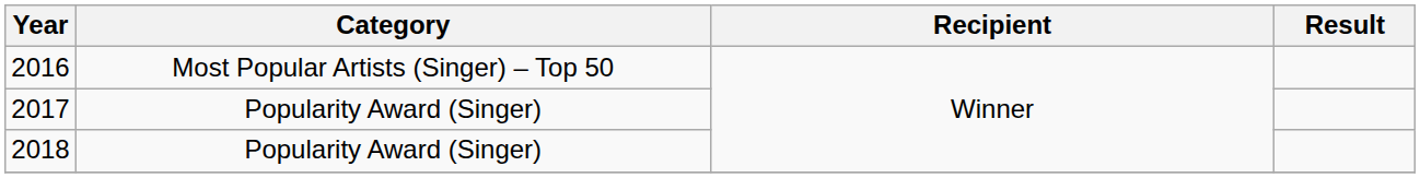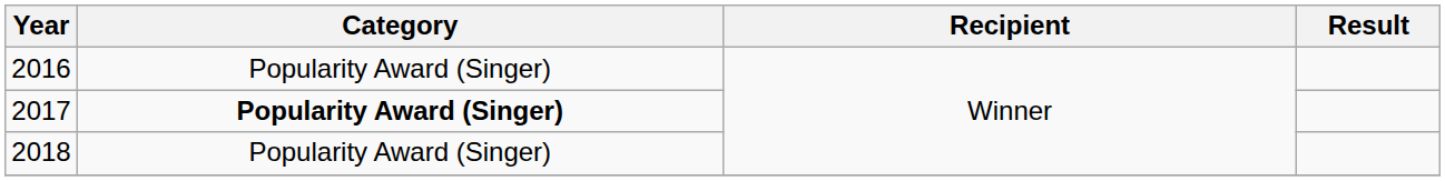2016 | Category: Most Popular Artists (Singer) – Top 50 -> Popularity Award (Singer)
2017 | Category: normal -> bold
